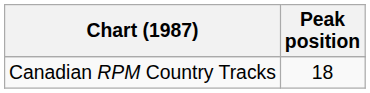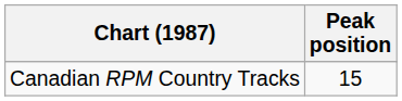Canadian RPM Country Tracks | Peak position: 18 -> 15
